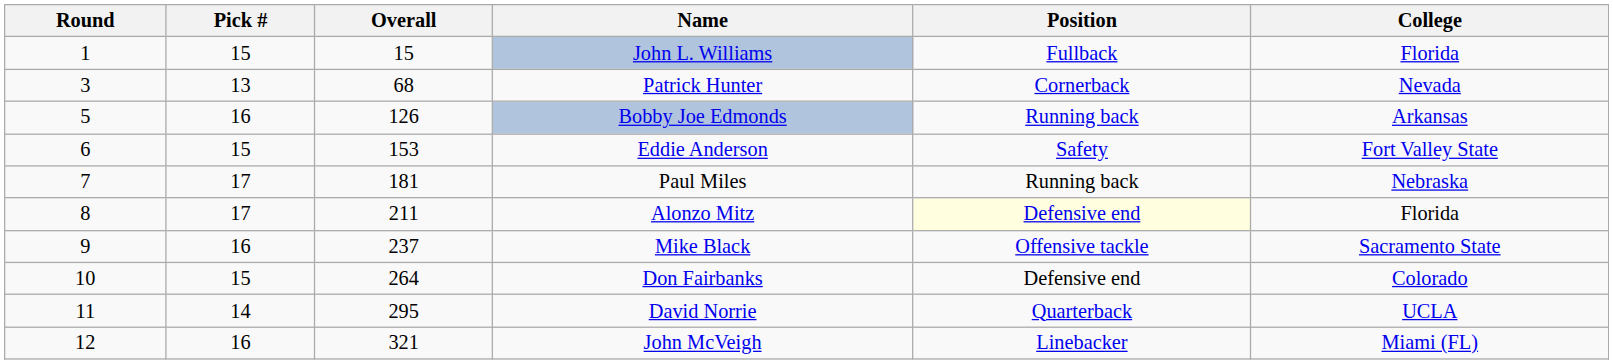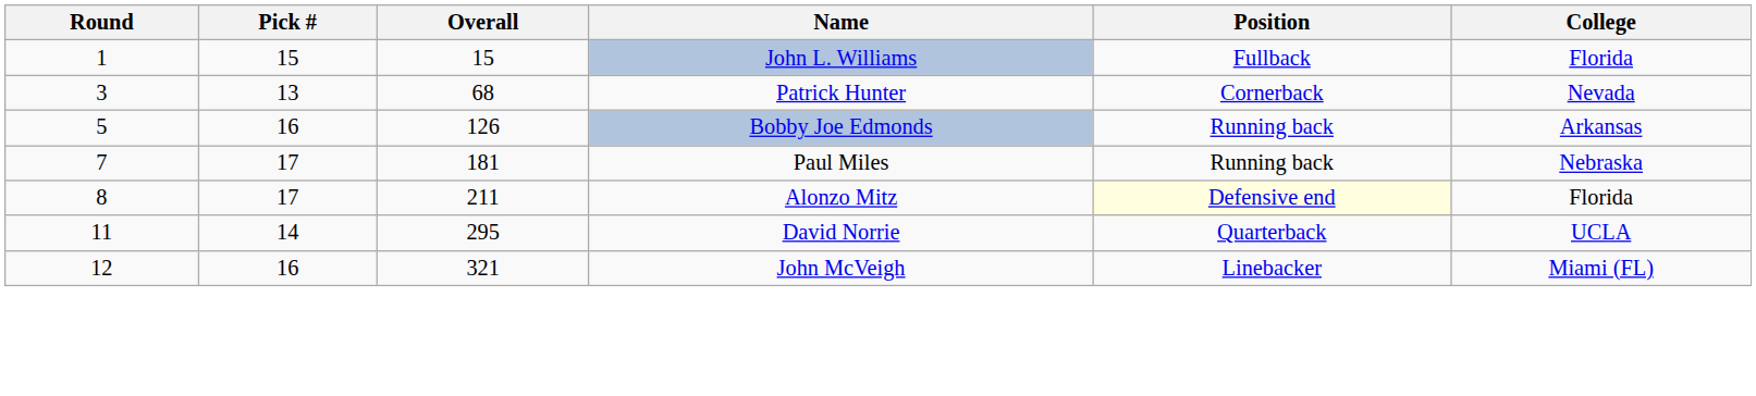- row: 6 | 15 | 153 | Eddie Anderson | Safety | Fort Valley State
- row: 9 | 16 | 237 | Mike Black | Offensive tackle | Sacramento State
- row: 10 | 15 | 264 | Don Fairbanks | Defensive end | Colorado
